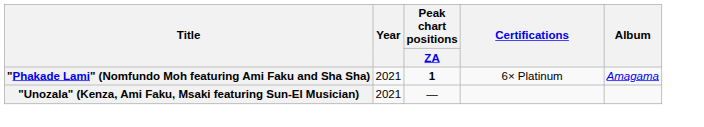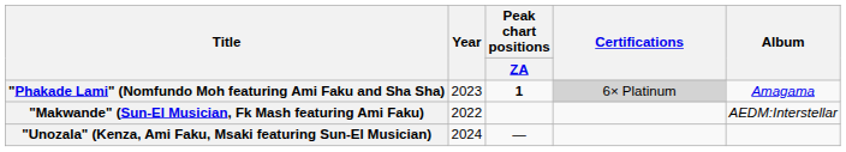"Phakade Lami" (Nomfundo Moh featuring Ami Faku and Sha Sha) | Year: 2021 -> 2023
"Phakade Lami" (Nomfundo Moh featuring Ami Faku and Sha Sha) | Certifications: no background -> lightgrey background
+ row: "Makwande" (Sun-El Musician, Fk Mash featuring Ami Faku) | 2022 | AEDM:Interstellar
"Unozala" (Kenza, Ami Faku, Msaki featuring Sun-El Musician) | Year: 2021 -> 2024
